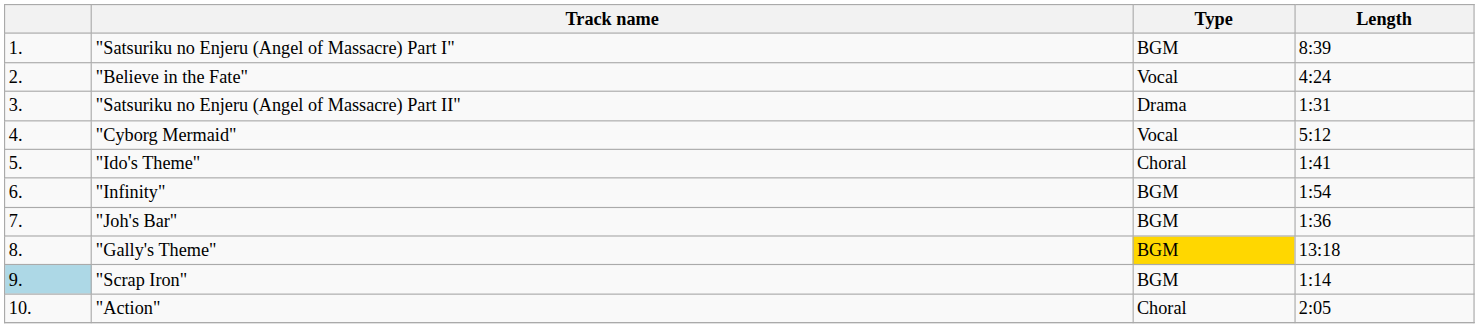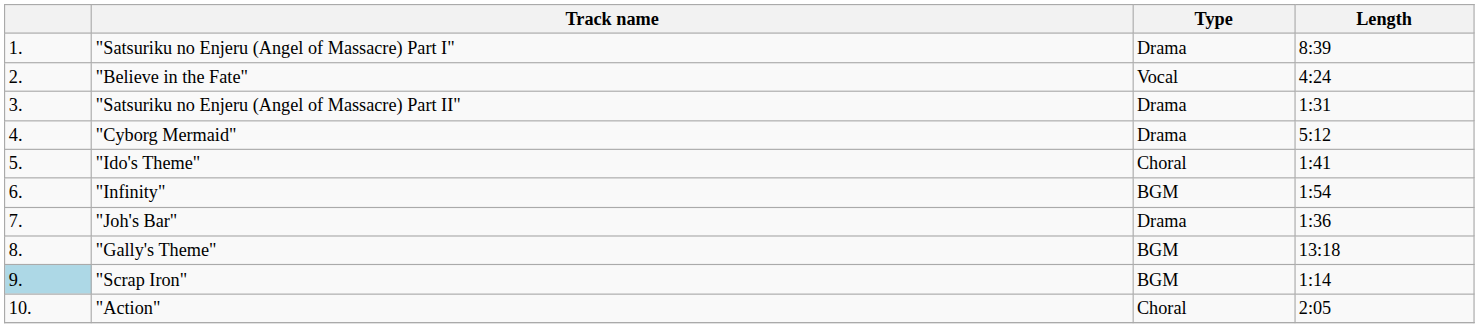"Satsuriku no Enjeru (Angel of Massacre) Part I" | Type: BGM -> Drama
"Cyborg Mermaid" | Type: Vocal -> Drama
"Joh's Bar" | Type: BGM -> Drama
"Gally's Theme" | Type: gold background -> no background
